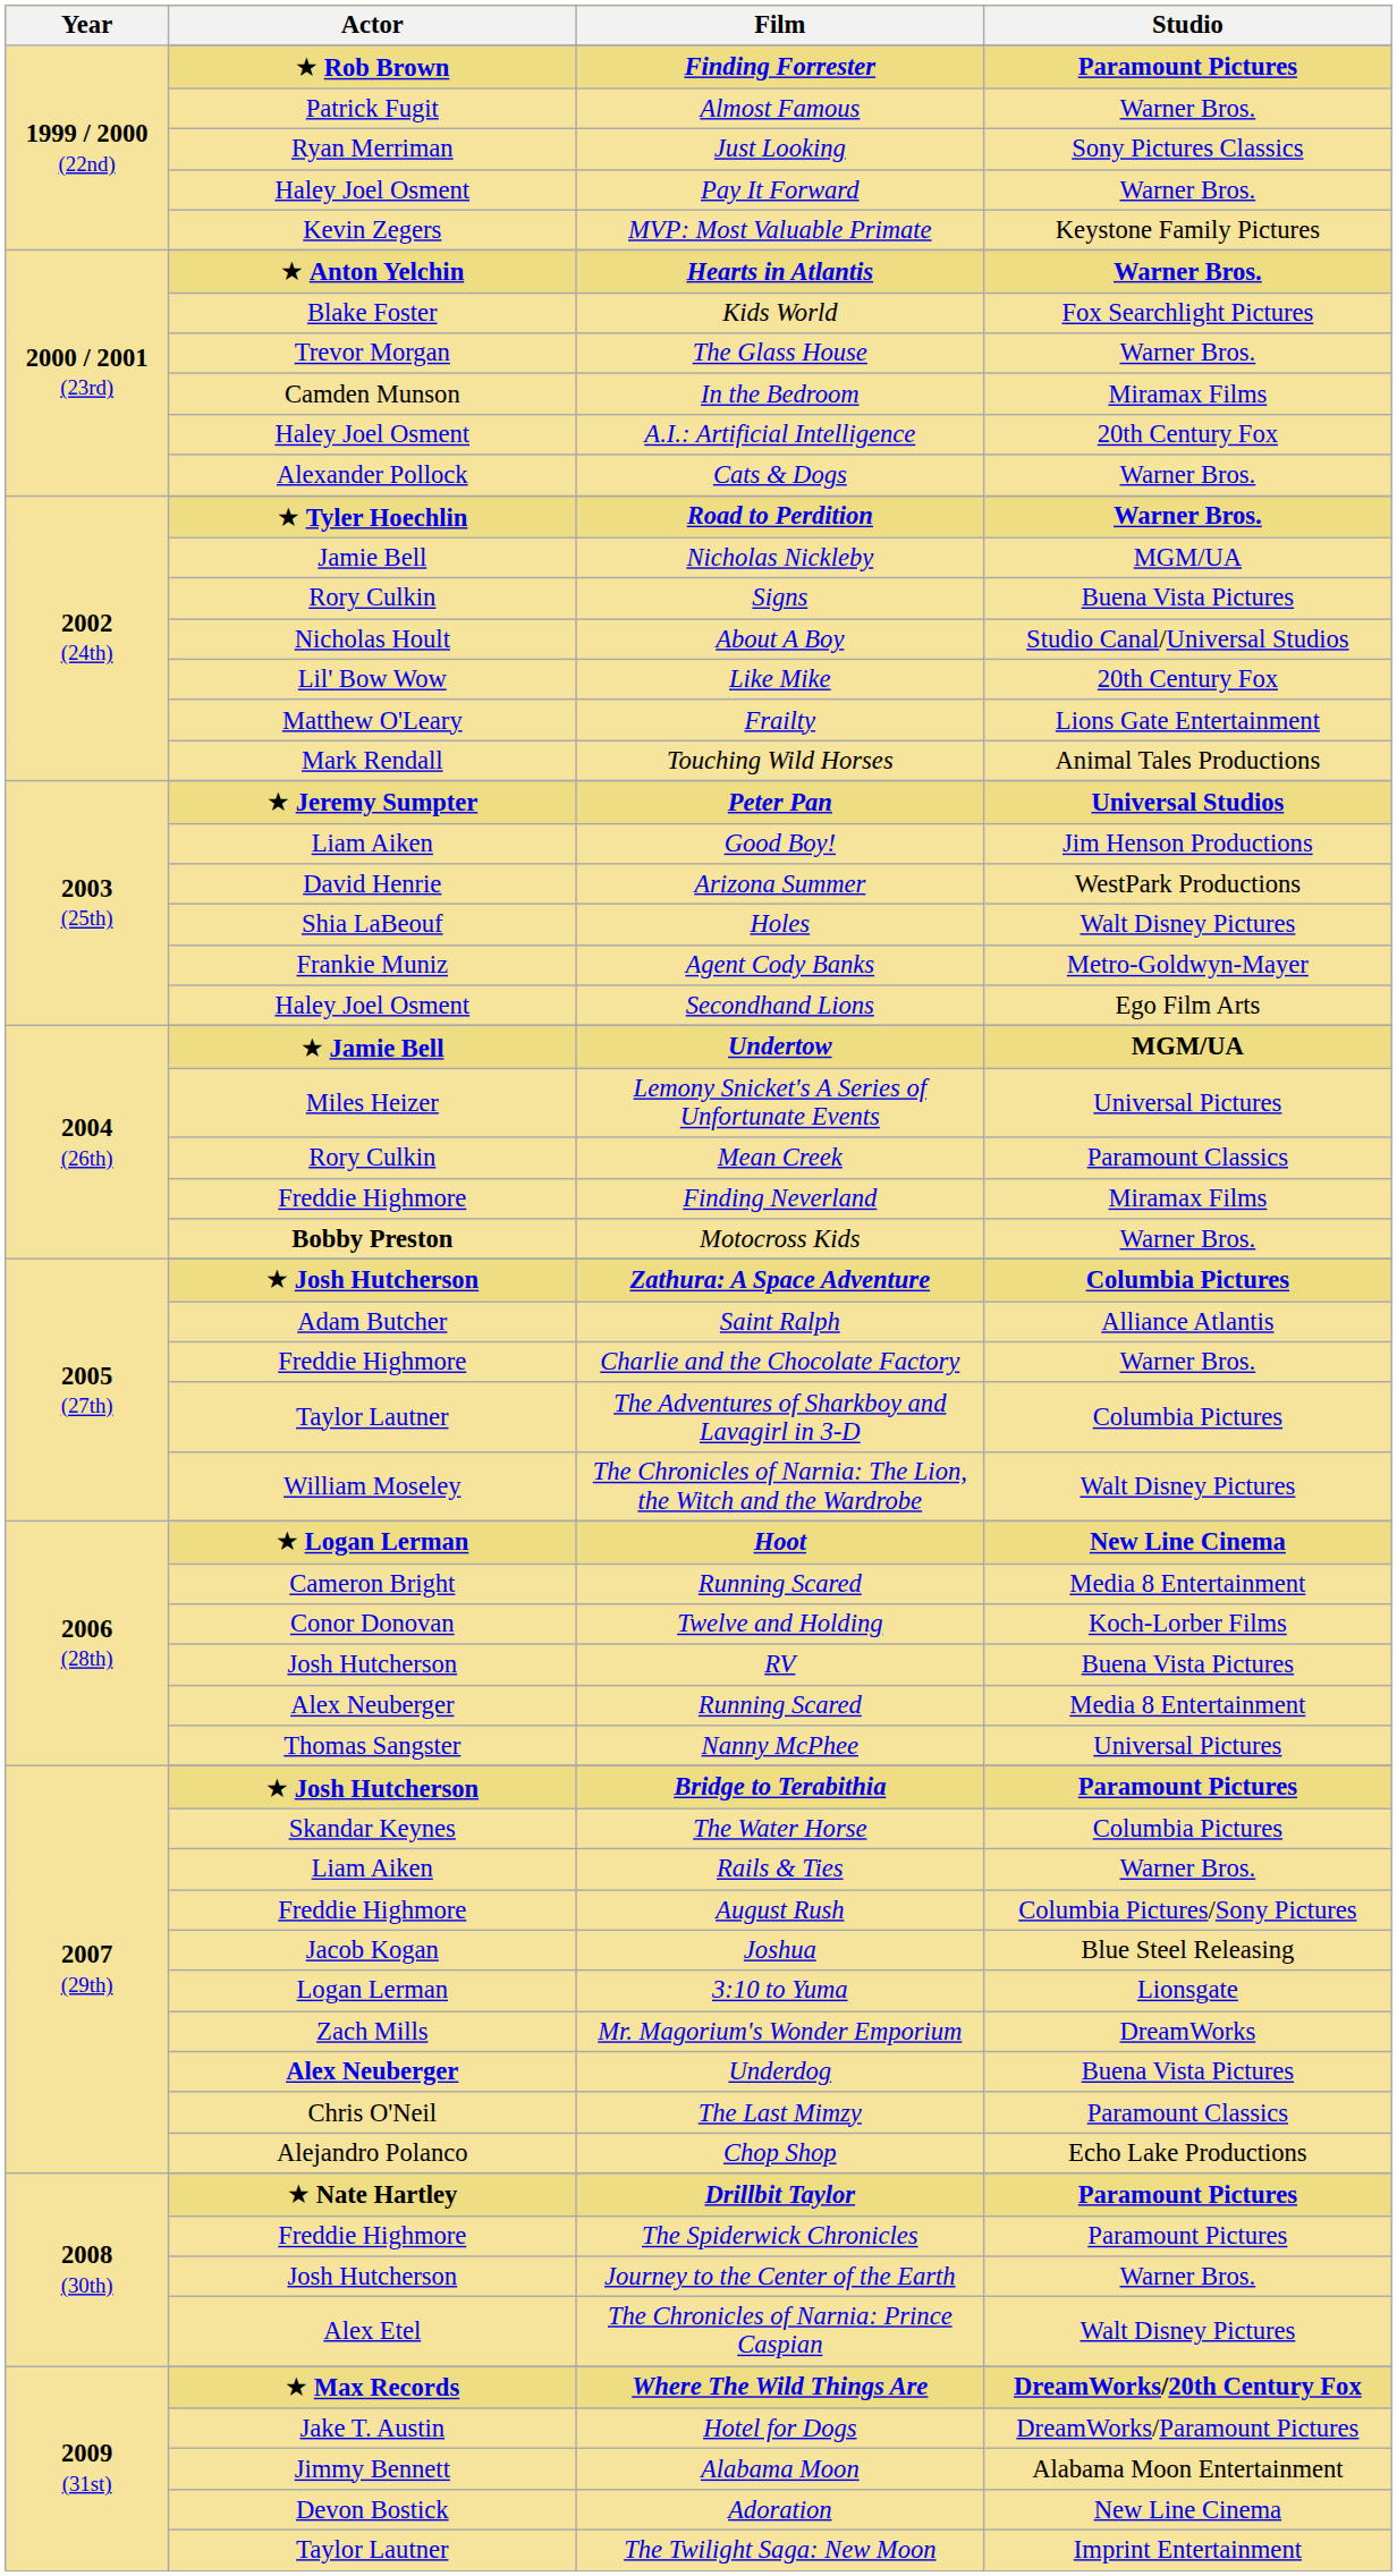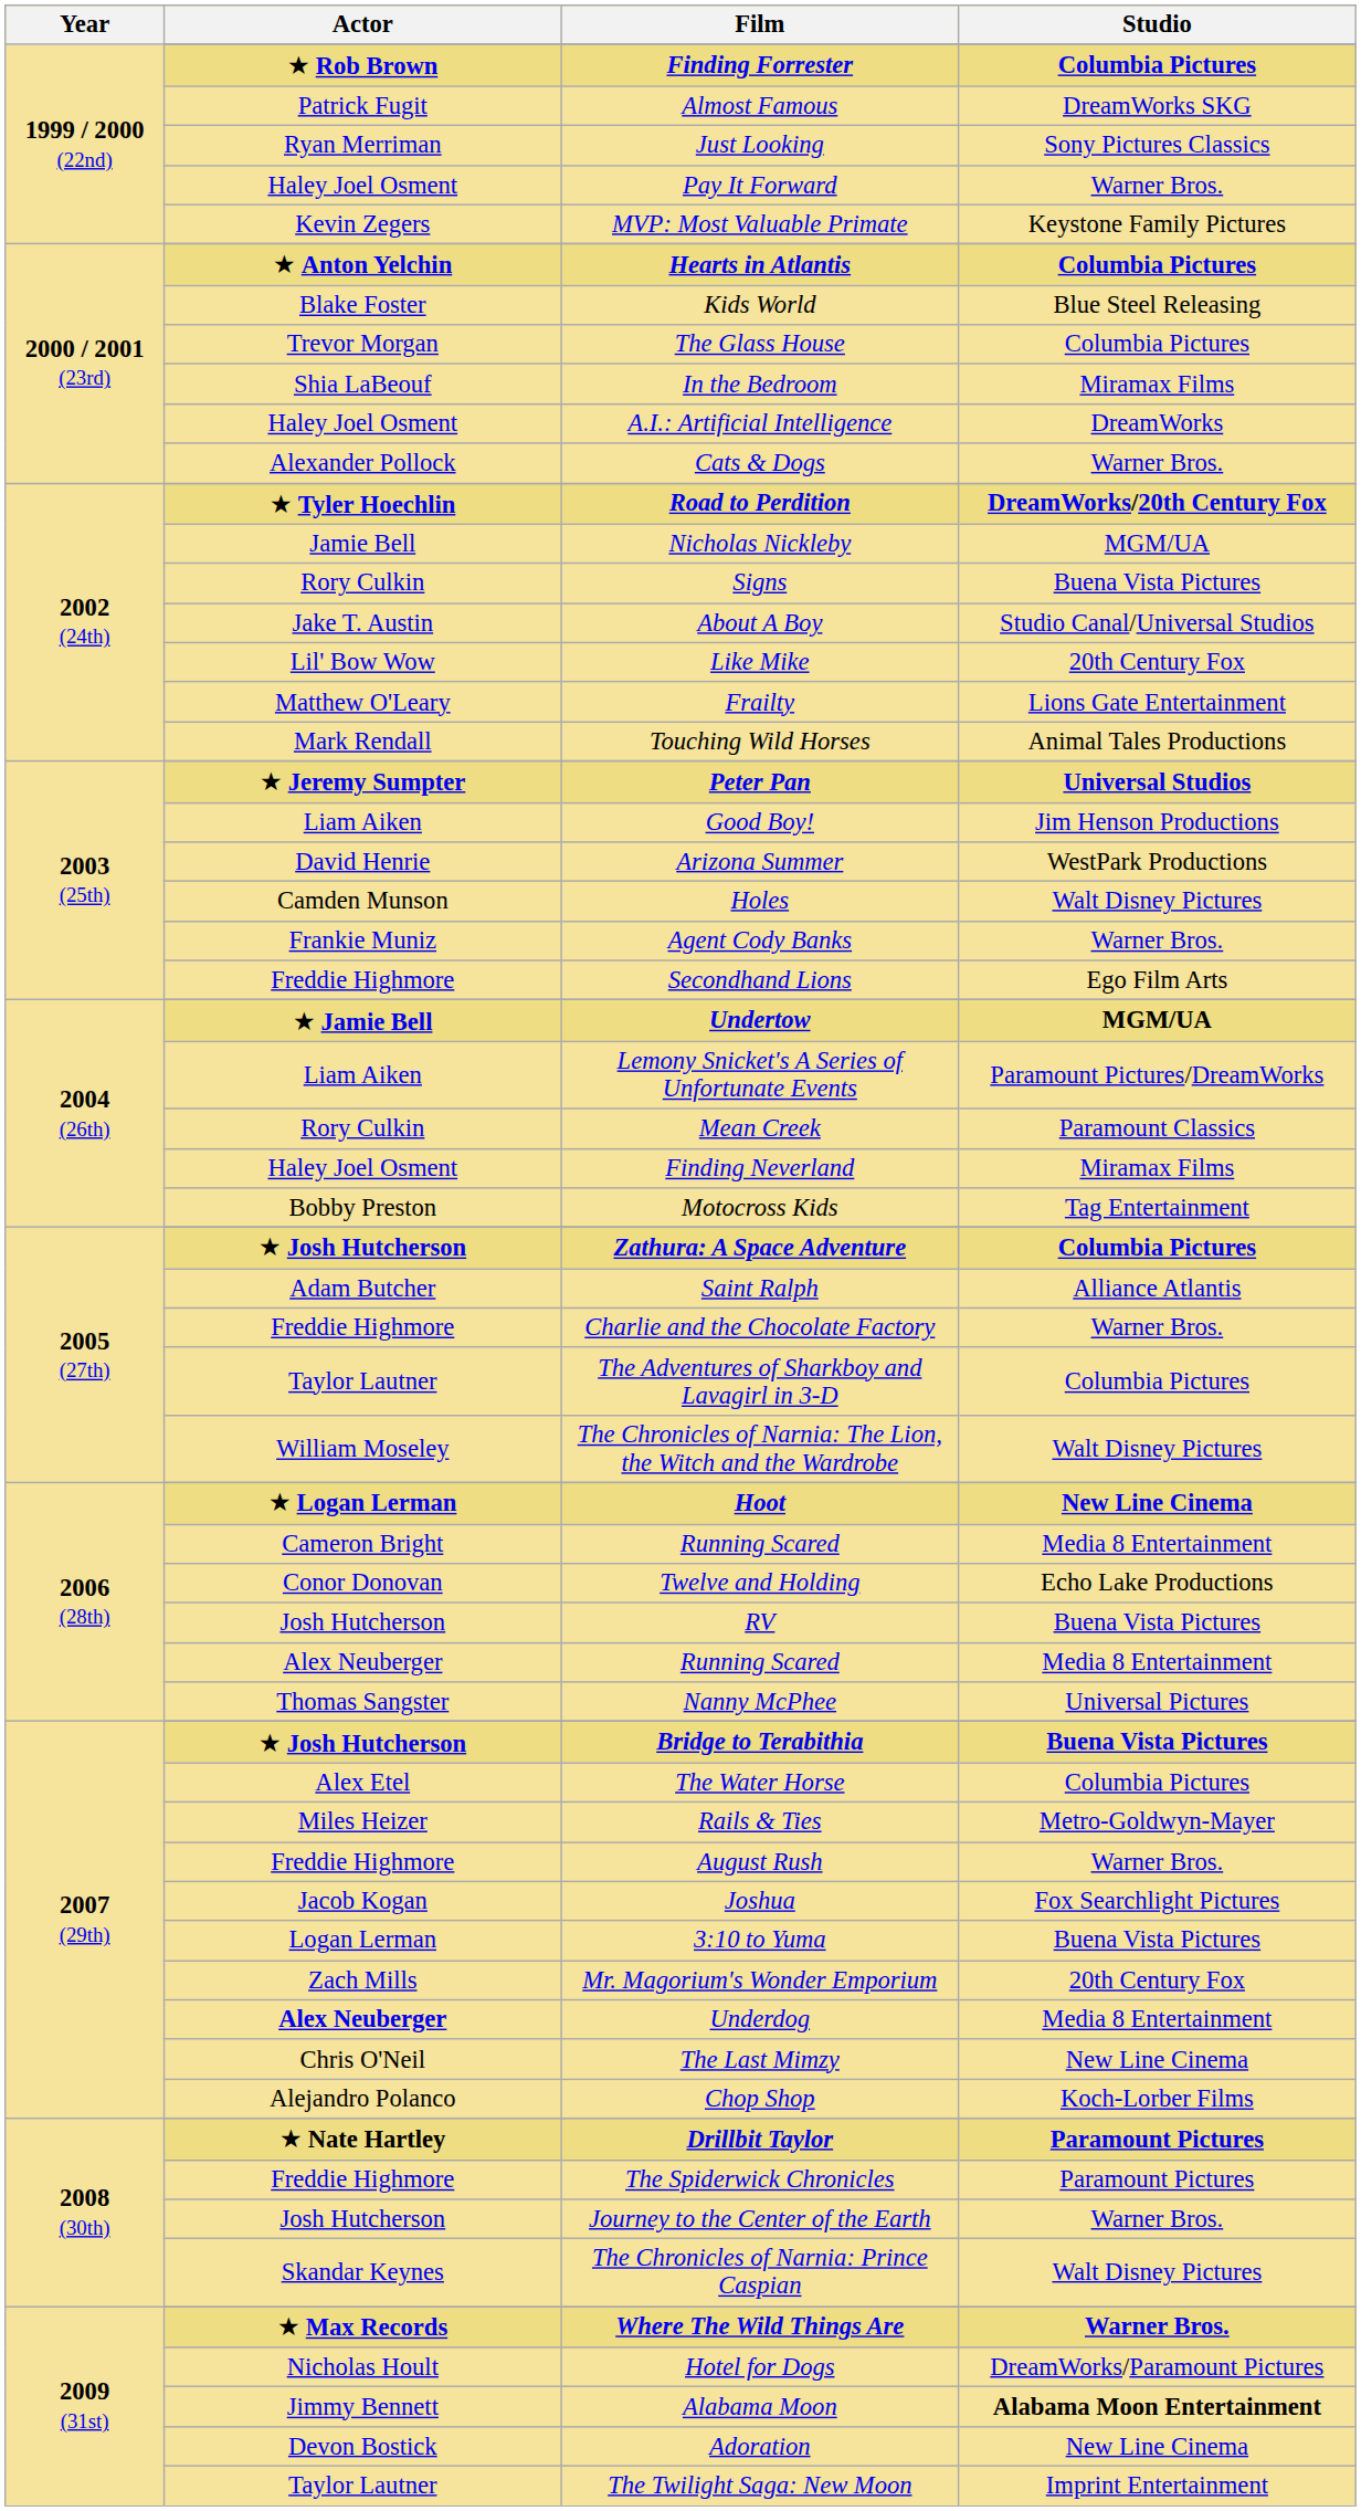Finding Forrester | Studio: Paramount Pictures -> Columbia Pictures
Almost Famous | Studio: Warner Bros. -> DreamWorks SKG
Hearts in Atlantis | Studio: Warner Bros. -> Columbia Pictures
Kids World | Studio: Fox Searchlight Pictures -> Blue Steel Releasing
The Glass House | Studio: Warner Bros. -> Columbia Pictures
In the Bedroom | Actor: Camden Munson -> Shia LaBeouf
A.I.: Artificial Intelligence | Studio: 20th Century Fox -> DreamWorks
Road to Perdition | Studio: Warner Bros. -> DreamWorks/20th Century Fox
About A Boy | Actor: Nicholas Hoult -> Jake T. Austin
Holes | Actor: Shia LaBeouf -> Camden Munson
Agent Cody Banks | Studio: Metro-Goldwyn-Mayer -> Warner Bros.
Secondhand Lions | Actor: Haley Joel Osment -> Freddie Highmore
Lemony Snicket's A Series of Unfortunate Events | Actor: Miles Heizer -> Liam Aiken
Lemony Snicket's A Series of Unfortunate Events | Studio: Universal Pictures -> Paramount Pictures/DreamWorks
Finding Neverland | Actor: Freddie Highmore -> Haley Joel Osment
Motocross Kids | Actor: bold -> normal
Motocross Kids | Studio: Warner Bros. -> Tag Entertainment
Twelve and Holding | Studio: Koch-Lorber Films -> Echo Lake Productions
Bridge to Terabithia | Studio: Paramount Pictures -> Buena Vista Pictures
The Water Horse | Actor: Skandar Keynes -> Alex Etel
Rails & Ties | Actor: Liam Aiken -> Miles Heizer
Rails & Ties | Studio: Warner Bros. -> Metro-Goldwyn-Mayer
August Rush | Studio: Columbia Pictures/Sony Pictures -> Warner Bros.
Joshua | Studio: Blue Steel Releasing -> Fox Searchlight Pictures
3:10 to Yuma | Studio: Lionsgate -> Buena Vista Pictures
Mr. Magorium's Wonder Emporium | Studio: DreamWorks -> 20th Century Fox
Underdog | Studio: Buena Vista Pictures -> Media 8 Entertainment
The Last Mimzy | Studio: Paramount Classics -> New Line Cinema
Chop Shop | Studio: Echo Lake Productions -> Koch-Lorber Films
The Chronicles of Narnia: Prince Caspian | Actor: Alex Etel -> Skandar Keynes
Where The Wild Things Are | Studio: DreamWorks/20th Century Fox -> Warner Bros.
Hotel for Dogs | Actor: Jake T. Austin -> Nicholas Hoult
Alabama Moon | Studio: normal -> bold
